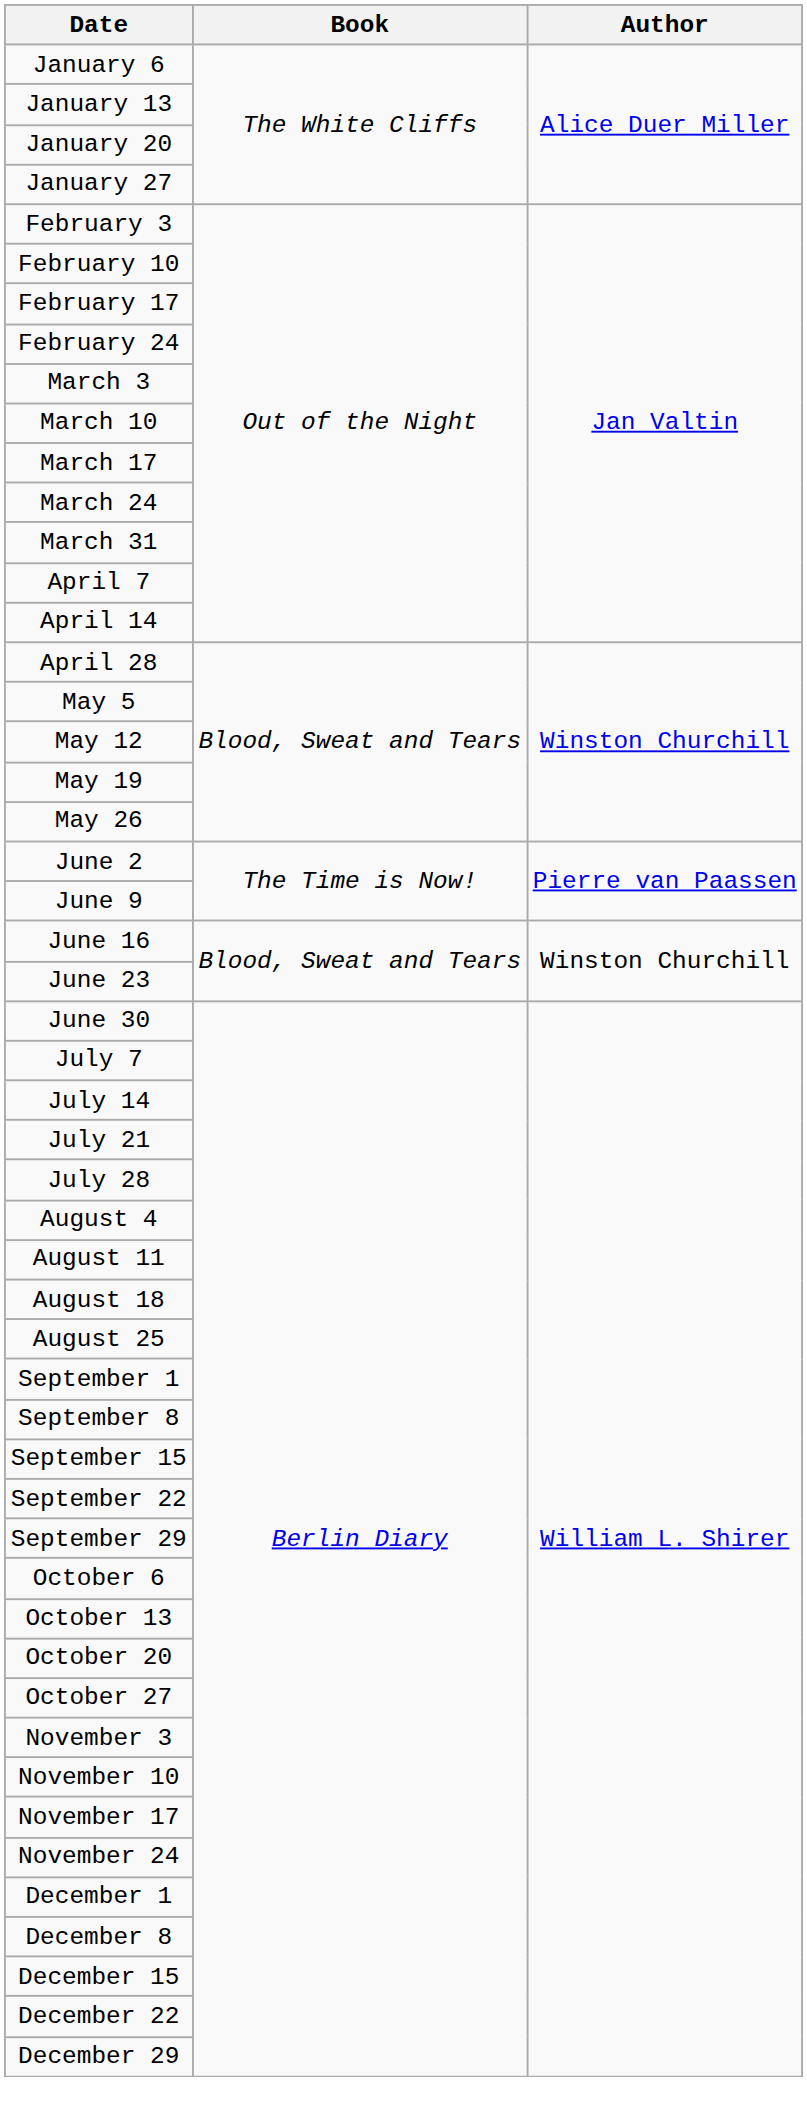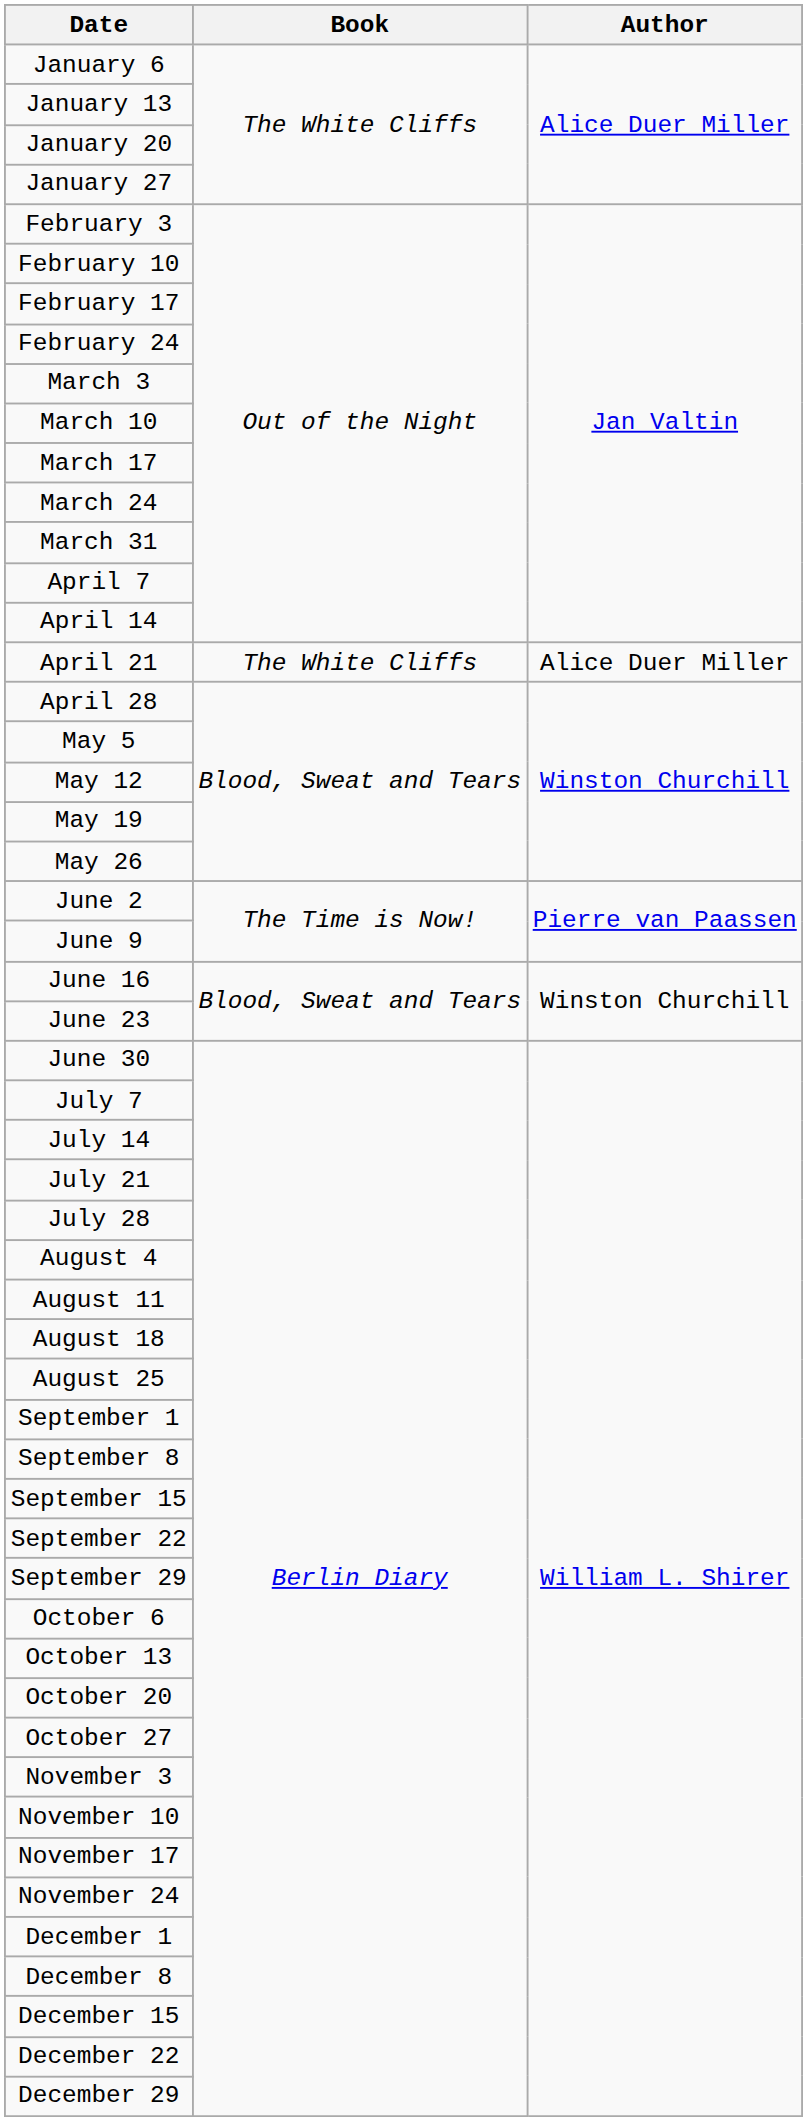+ row: April 21 | The White Cliffs | Alice Duer Miller
